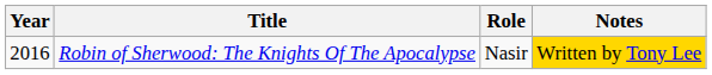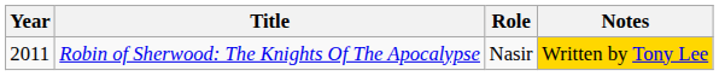Robin of Sherwood: The Knights Of The Apocalypse | Year: 2016 -> 2011
